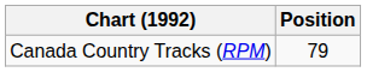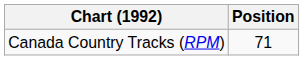Canada Country Tracks (RPM) | Position: 79 -> 71
